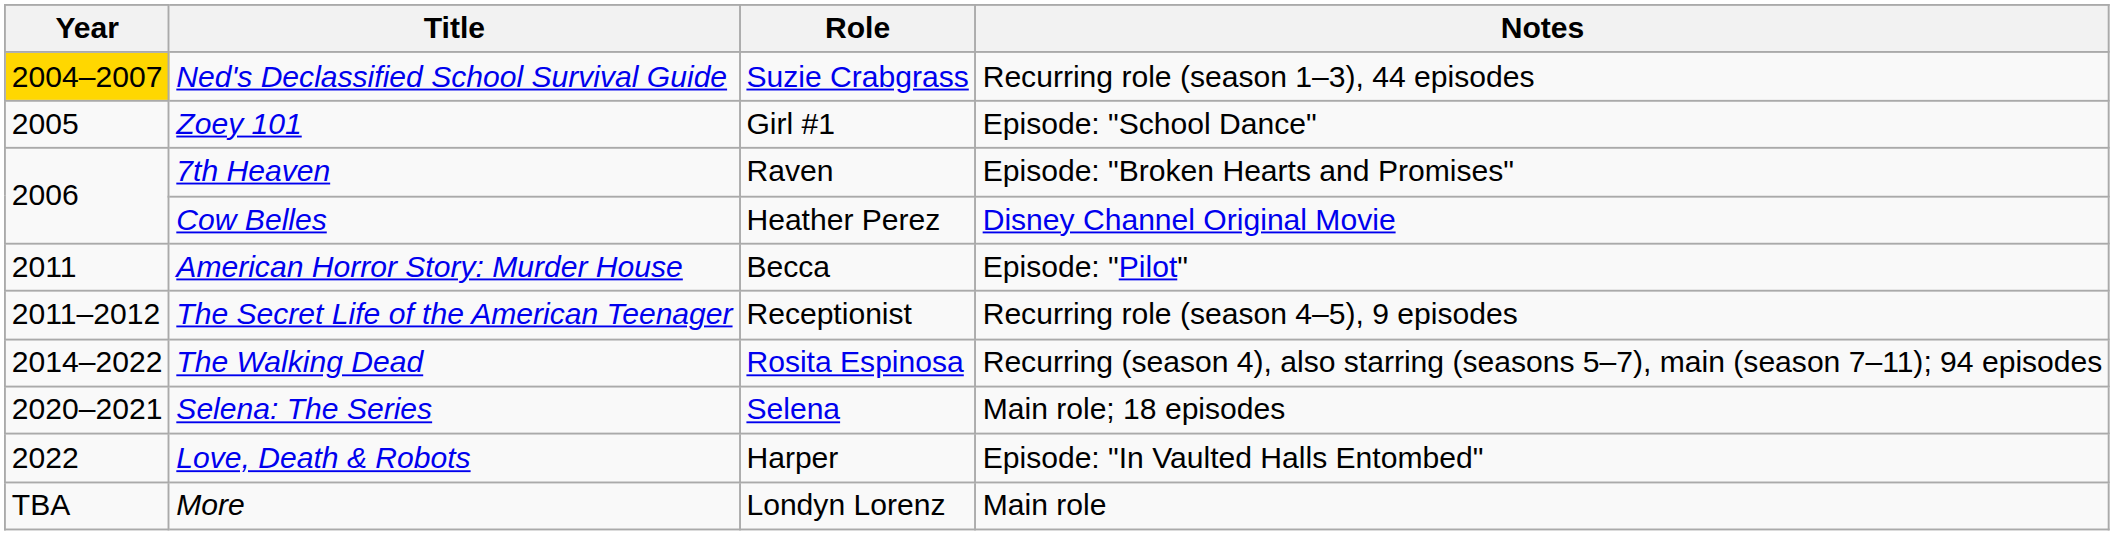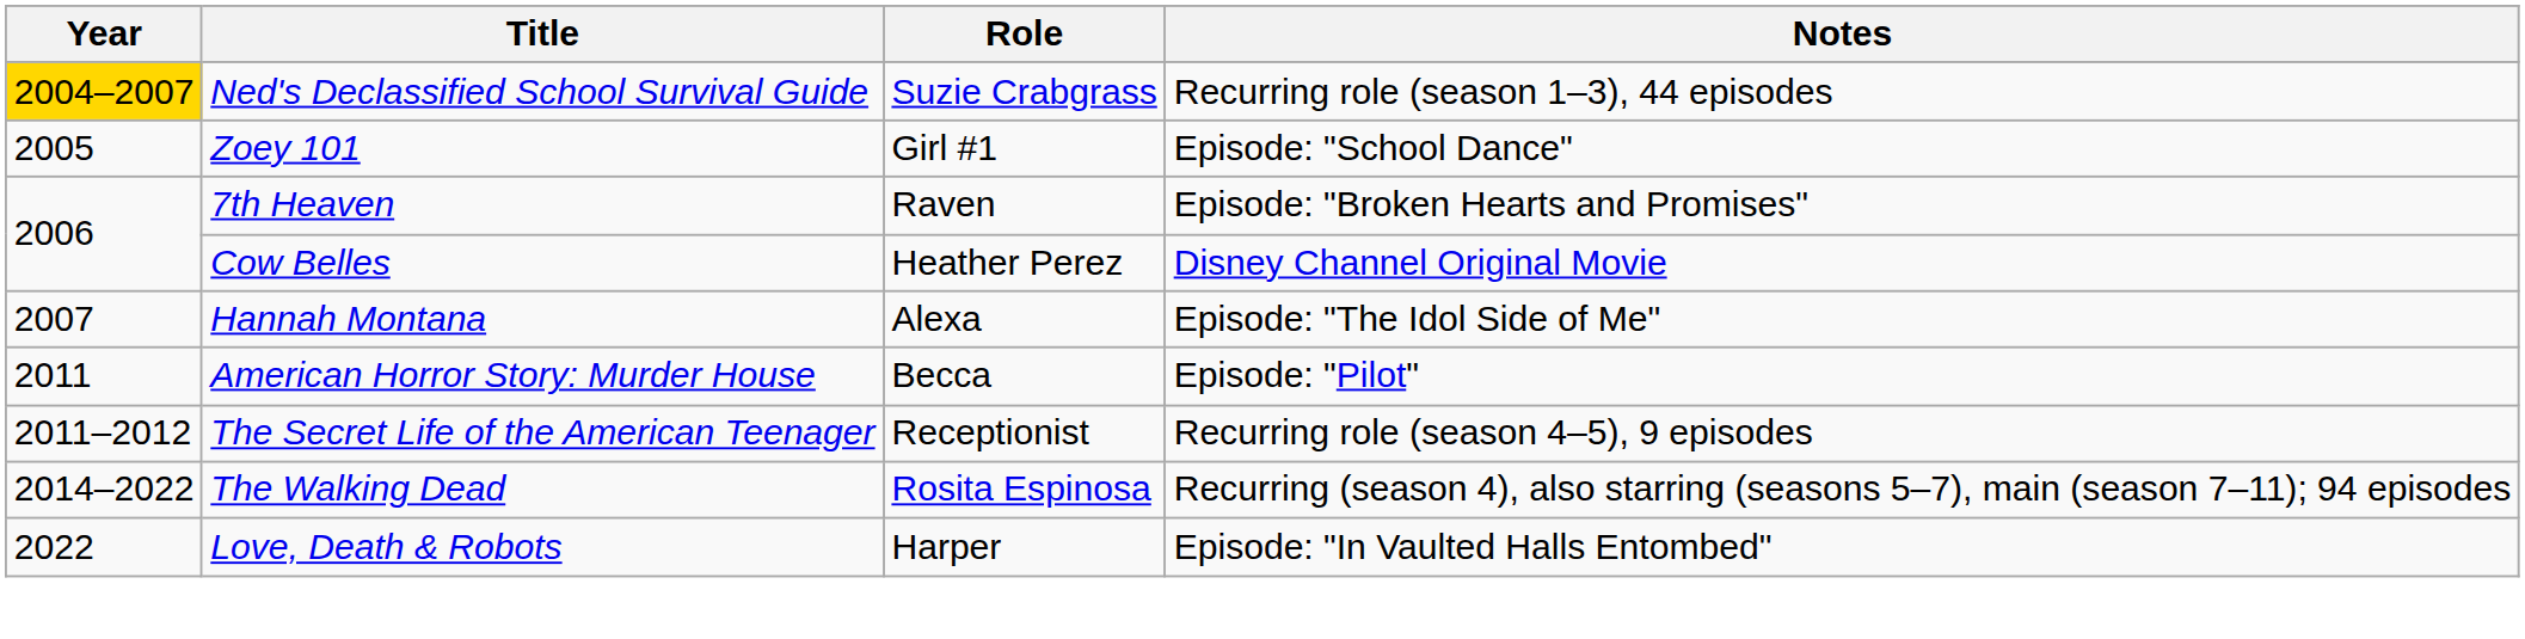+ row: 2007 | Hannah Montana | Alexa | Episode: "The Idol Side of Me"
- row: 2020–2021 | Selena: The Series | Selena | Main role; 18 episodes
- row: TBA | More | Londyn Lorenz | Main role
